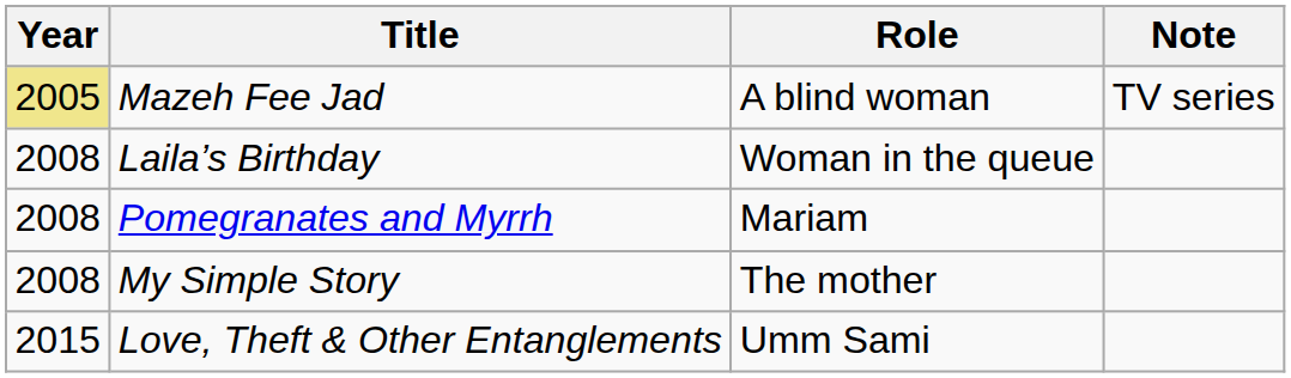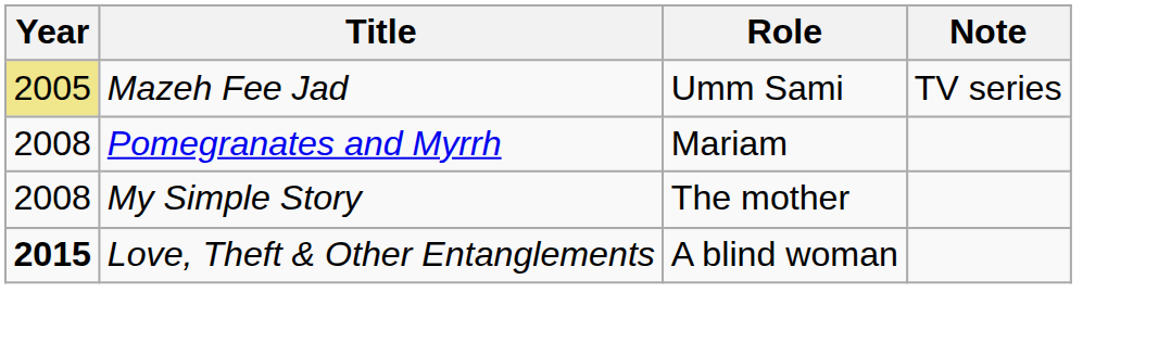Mazeh Fee Jad | Role: A blind woman -> Umm Sami
- row: 2008 | Laila’s Birthday | Woman in the queue
Love, Theft & Other Entanglements | Year: normal -> bold
Love, Theft & Other Entanglements | Role: Umm Sami -> A blind woman
